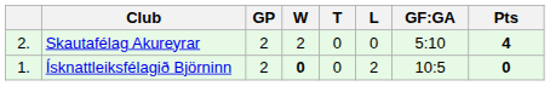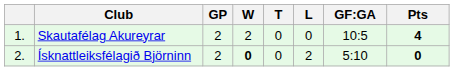Skautafélag Akureyrar | column 1: 2. -> 1.
Skautafélag Akureyrar | GF:GA: 5:10 -> 10:5
Ísknattleiksfélagið Björninn | column 1: 1. -> 2.
Ísknattleiksfélagið Björninn | GF:GA: 10:5 -> 5:10
